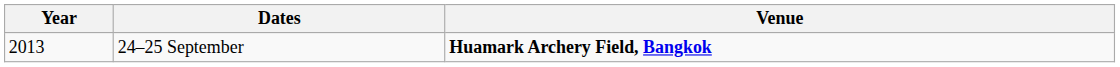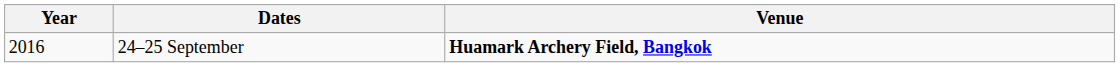24–25 September | Year: 2013 -> 2016
